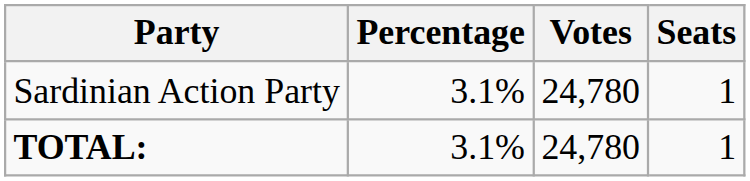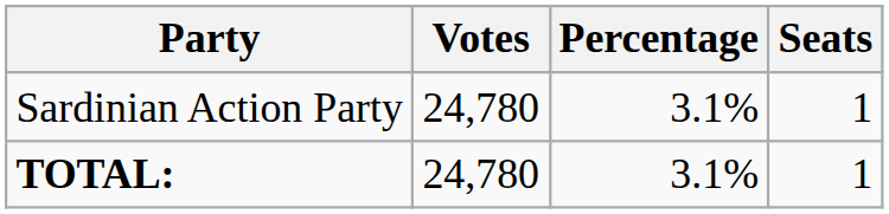columns swapped: Votes <-> Percentage
